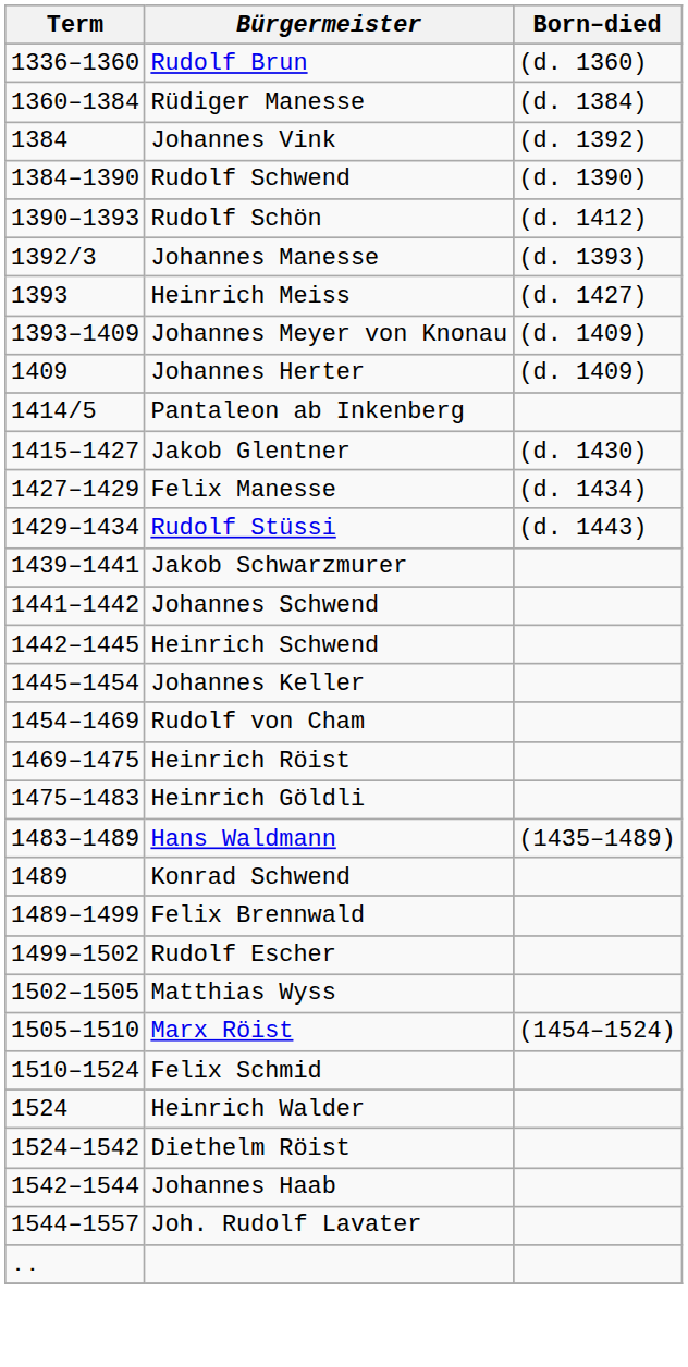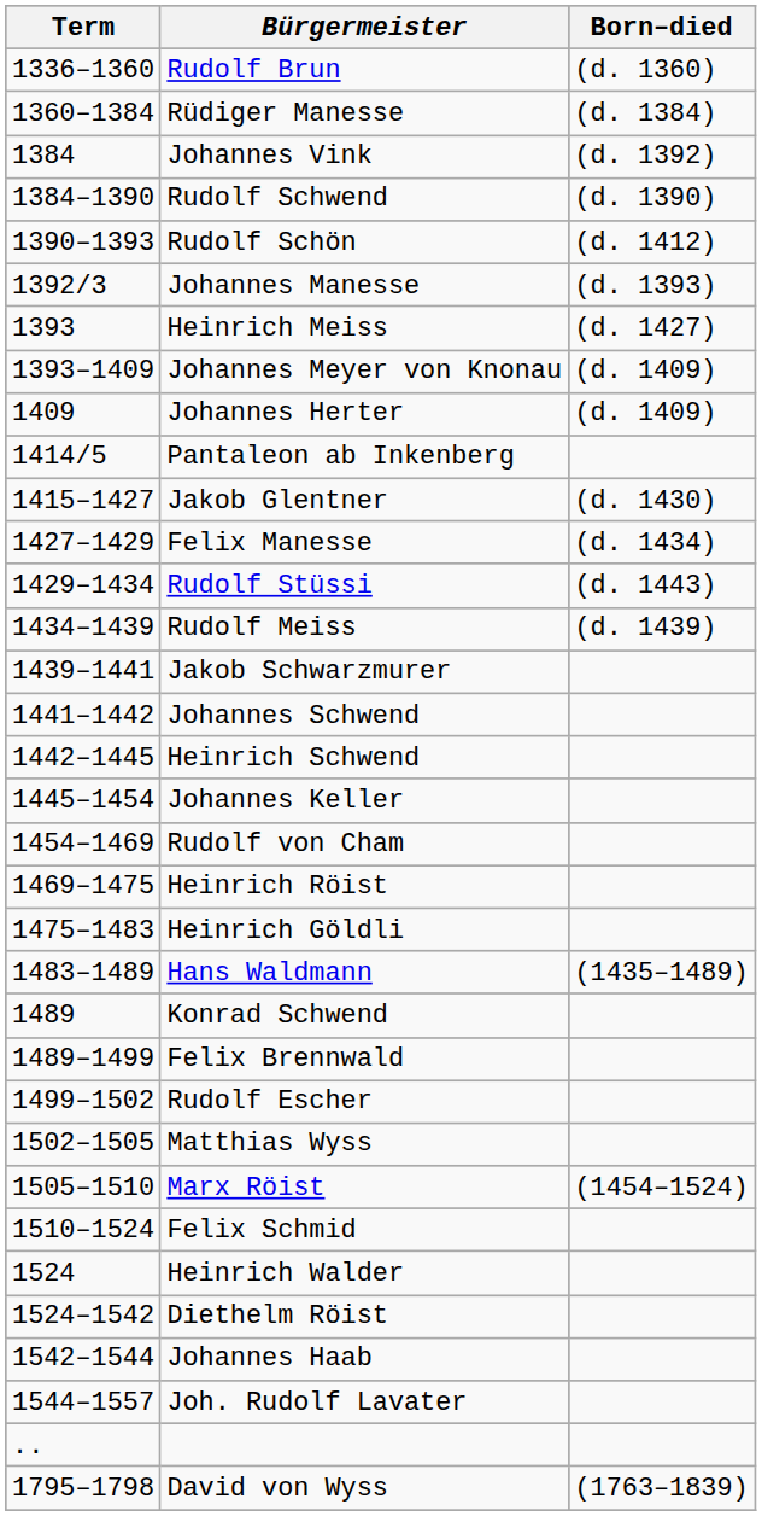+ row: 1434–1439 | Rudolf Meiss | (d. 1439)
+ row: 1795–1798 | David von Wyss | (1763–1839)
